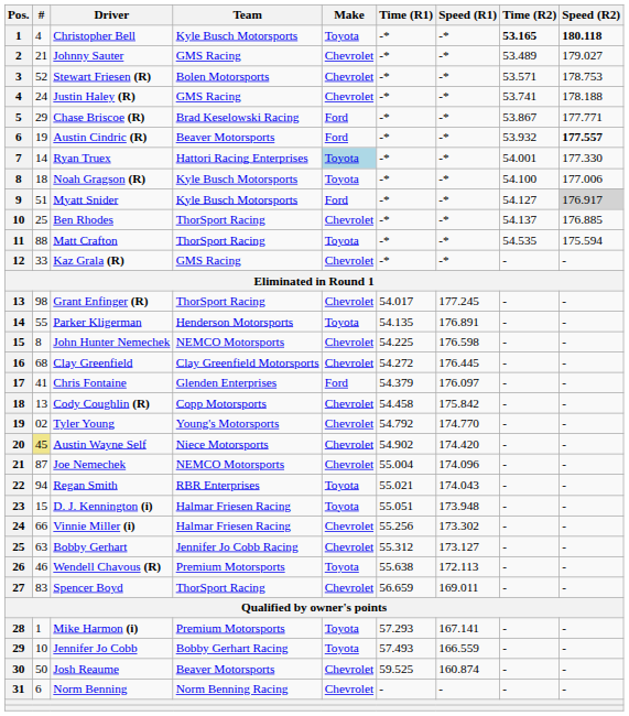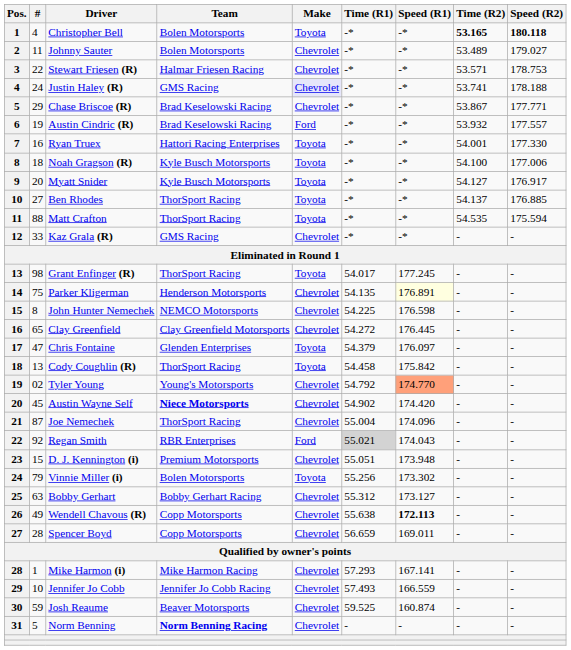Christopher Bell | Team: Kyle Busch Motorsports -> Bolen Motorsports
Johnny Sauter | #: 21 -> 11
Johnny Sauter | Team: GMS Racing -> Bolen Motorsports
Stewart Friesen (R) | #: 52 -> 22
Stewart Friesen (R) | Team: Bolen Motorsports -> Halmar Friesen Racing
Justin Haley (R) | Make: no background -> lavender background
Chase Briscoe (R) | Make: Ford -> Chevrolet
Austin Cindric (R) | Team: Beaver Motorsports -> Brad Keselowski Racing
Austin Cindric (R) | Speed (R2): bold -> normal
Ryan Truex | #: 14 -> 16
Ryan Truex | Make: lightblue background -> no background
Myatt Snider | #: 51 -> 20
Myatt Snider | Make: Ford -> Toyota
Myatt Snider | Speed (R2): lightgrey background -> no background
Ben Rhodes | #: 25 -> 27
Ben Rhodes | Make: Chevrolet -> Toyota
Grant Enfinger (R) | Make: Chevrolet -> Toyota
Parker Kligerman | #: 55 -> 75
Parker Kligerman | Make: Toyota -> Chevrolet
Parker Kligerman | Speed (R1): no background -> lightyellow background
Clay Greenfield | #: 68 -> 65
Chris Fontaine | #: 41 -> 47
Chris Fontaine | Make: Ford -> Toyota
Cody Coughlin (R) | Team: Copp Motorsports -> ThorSport Racing
Cody Coughlin (R) | Make: Chevrolet -> Toyota
Tyler Young | Speed (R1): no background -> lightsalmon background
Austin Wayne Self | #: khaki background -> no background
Austin Wayne Self | Team: normal -> bold
Joe Nemechek | Team: NEMCO Motorsports -> ThorSport Racing
Regan Smith | #: 94 -> 92
Regan Smith | Make: Toyota -> Ford
Regan Smith | Time (R1): no background -> lightgrey background
D. J. Kennington (i) | Team: Halmar Friesen Racing -> Premium Motorsports
D. J. Kennington (i) | Make: Toyota -> Chevrolet
Vinnie Miller (i) | #: 66 -> 79
Vinnie Miller (i) | Team: Halmar Friesen Racing -> Bolen Motorsports
Vinnie Miller (i) | Make: Chevrolet -> Toyota
Bobby Gerhart | Team: Jennifer Jo Cobb Racing -> Bobby Gerhart Racing
Wendell Chavous (R) | #: 46 -> 49
Wendell Chavous (R) | Team: Premium Motorsports -> Copp Motorsports
Wendell Chavous (R) | Make: Toyota -> Chevrolet
Wendell Chavous (R) | Speed (R1): normal -> bold
Spencer Boyd | #: 83 -> 28
Spencer Boyd | Team: ThorSport Racing -> Copp Motorsports
Mike Harmon (i) | Team: Premium Motorsports -> Mike Harmon Racing
Mike Harmon (i) | Make: Toyota -> Chevrolet
Jennifer Jo Cobb | Team: Bobby Gerhart Racing -> Jennifer Jo Cobb Racing
Jennifer Jo Cobb | Make: Toyota -> Chevrolet
Josh Reaume | #: 50 -> 59
Norm Benning | #: 6 -> 5
Norm Benning | Team: normal -> bold
